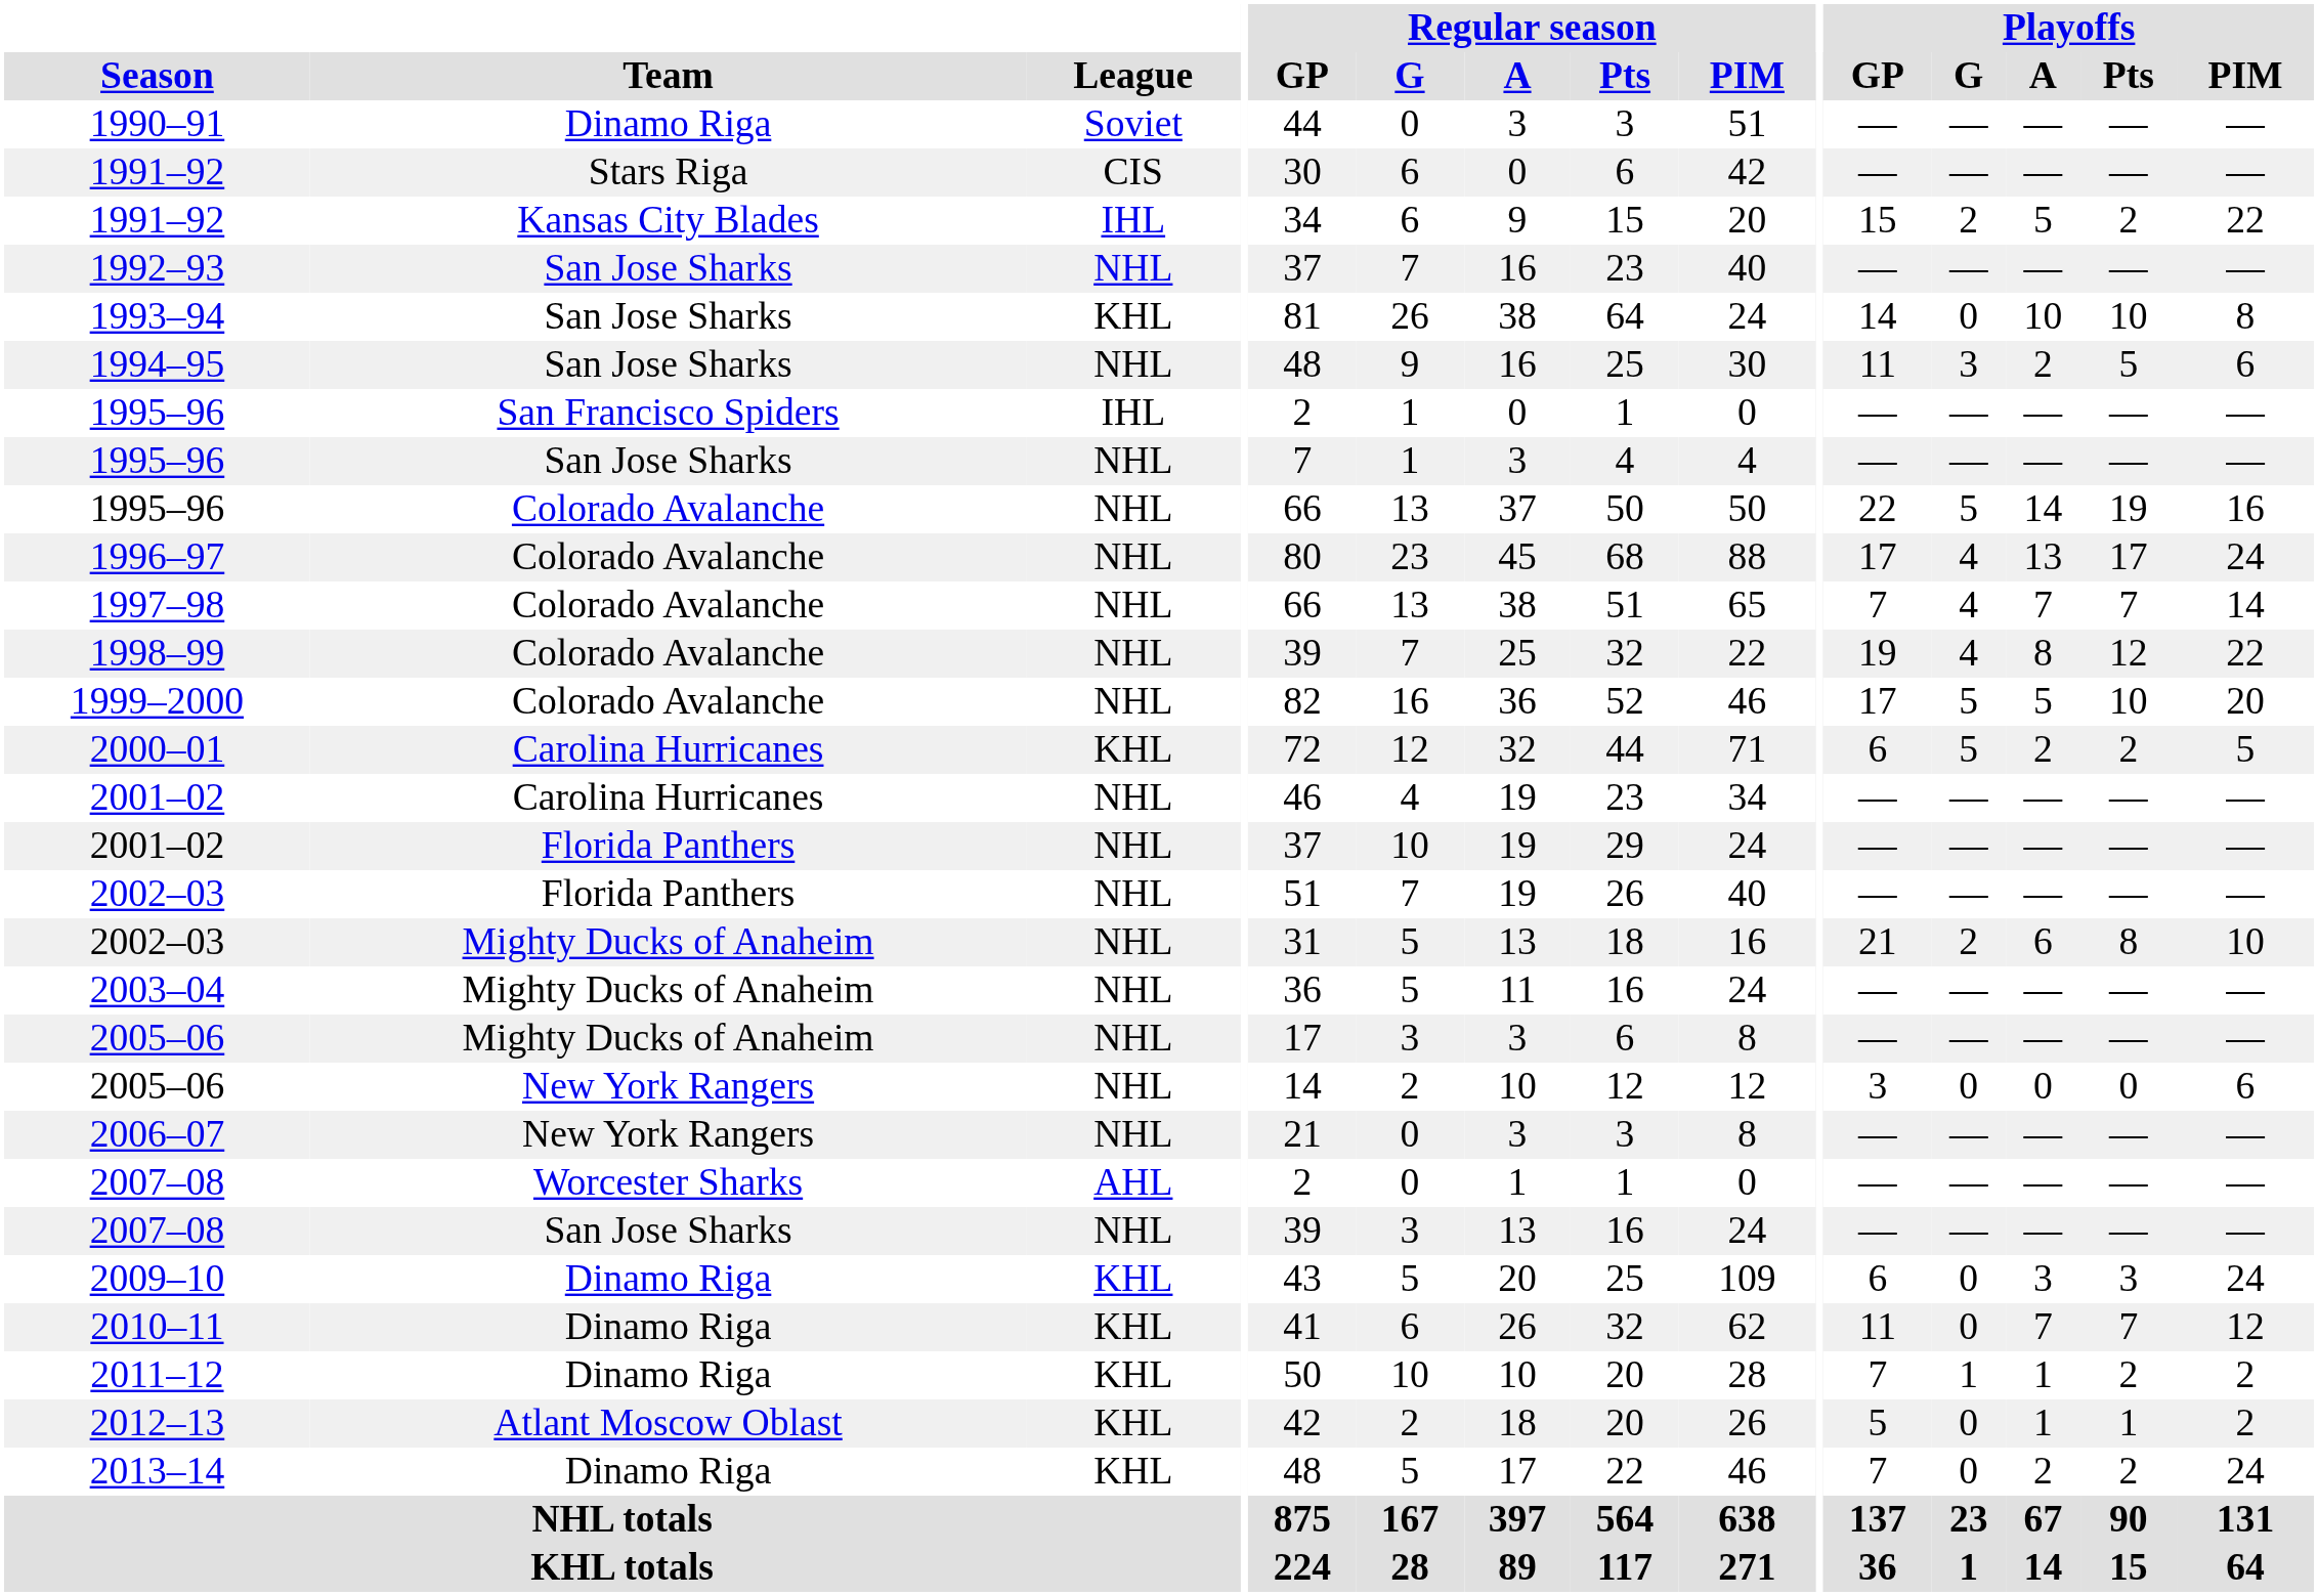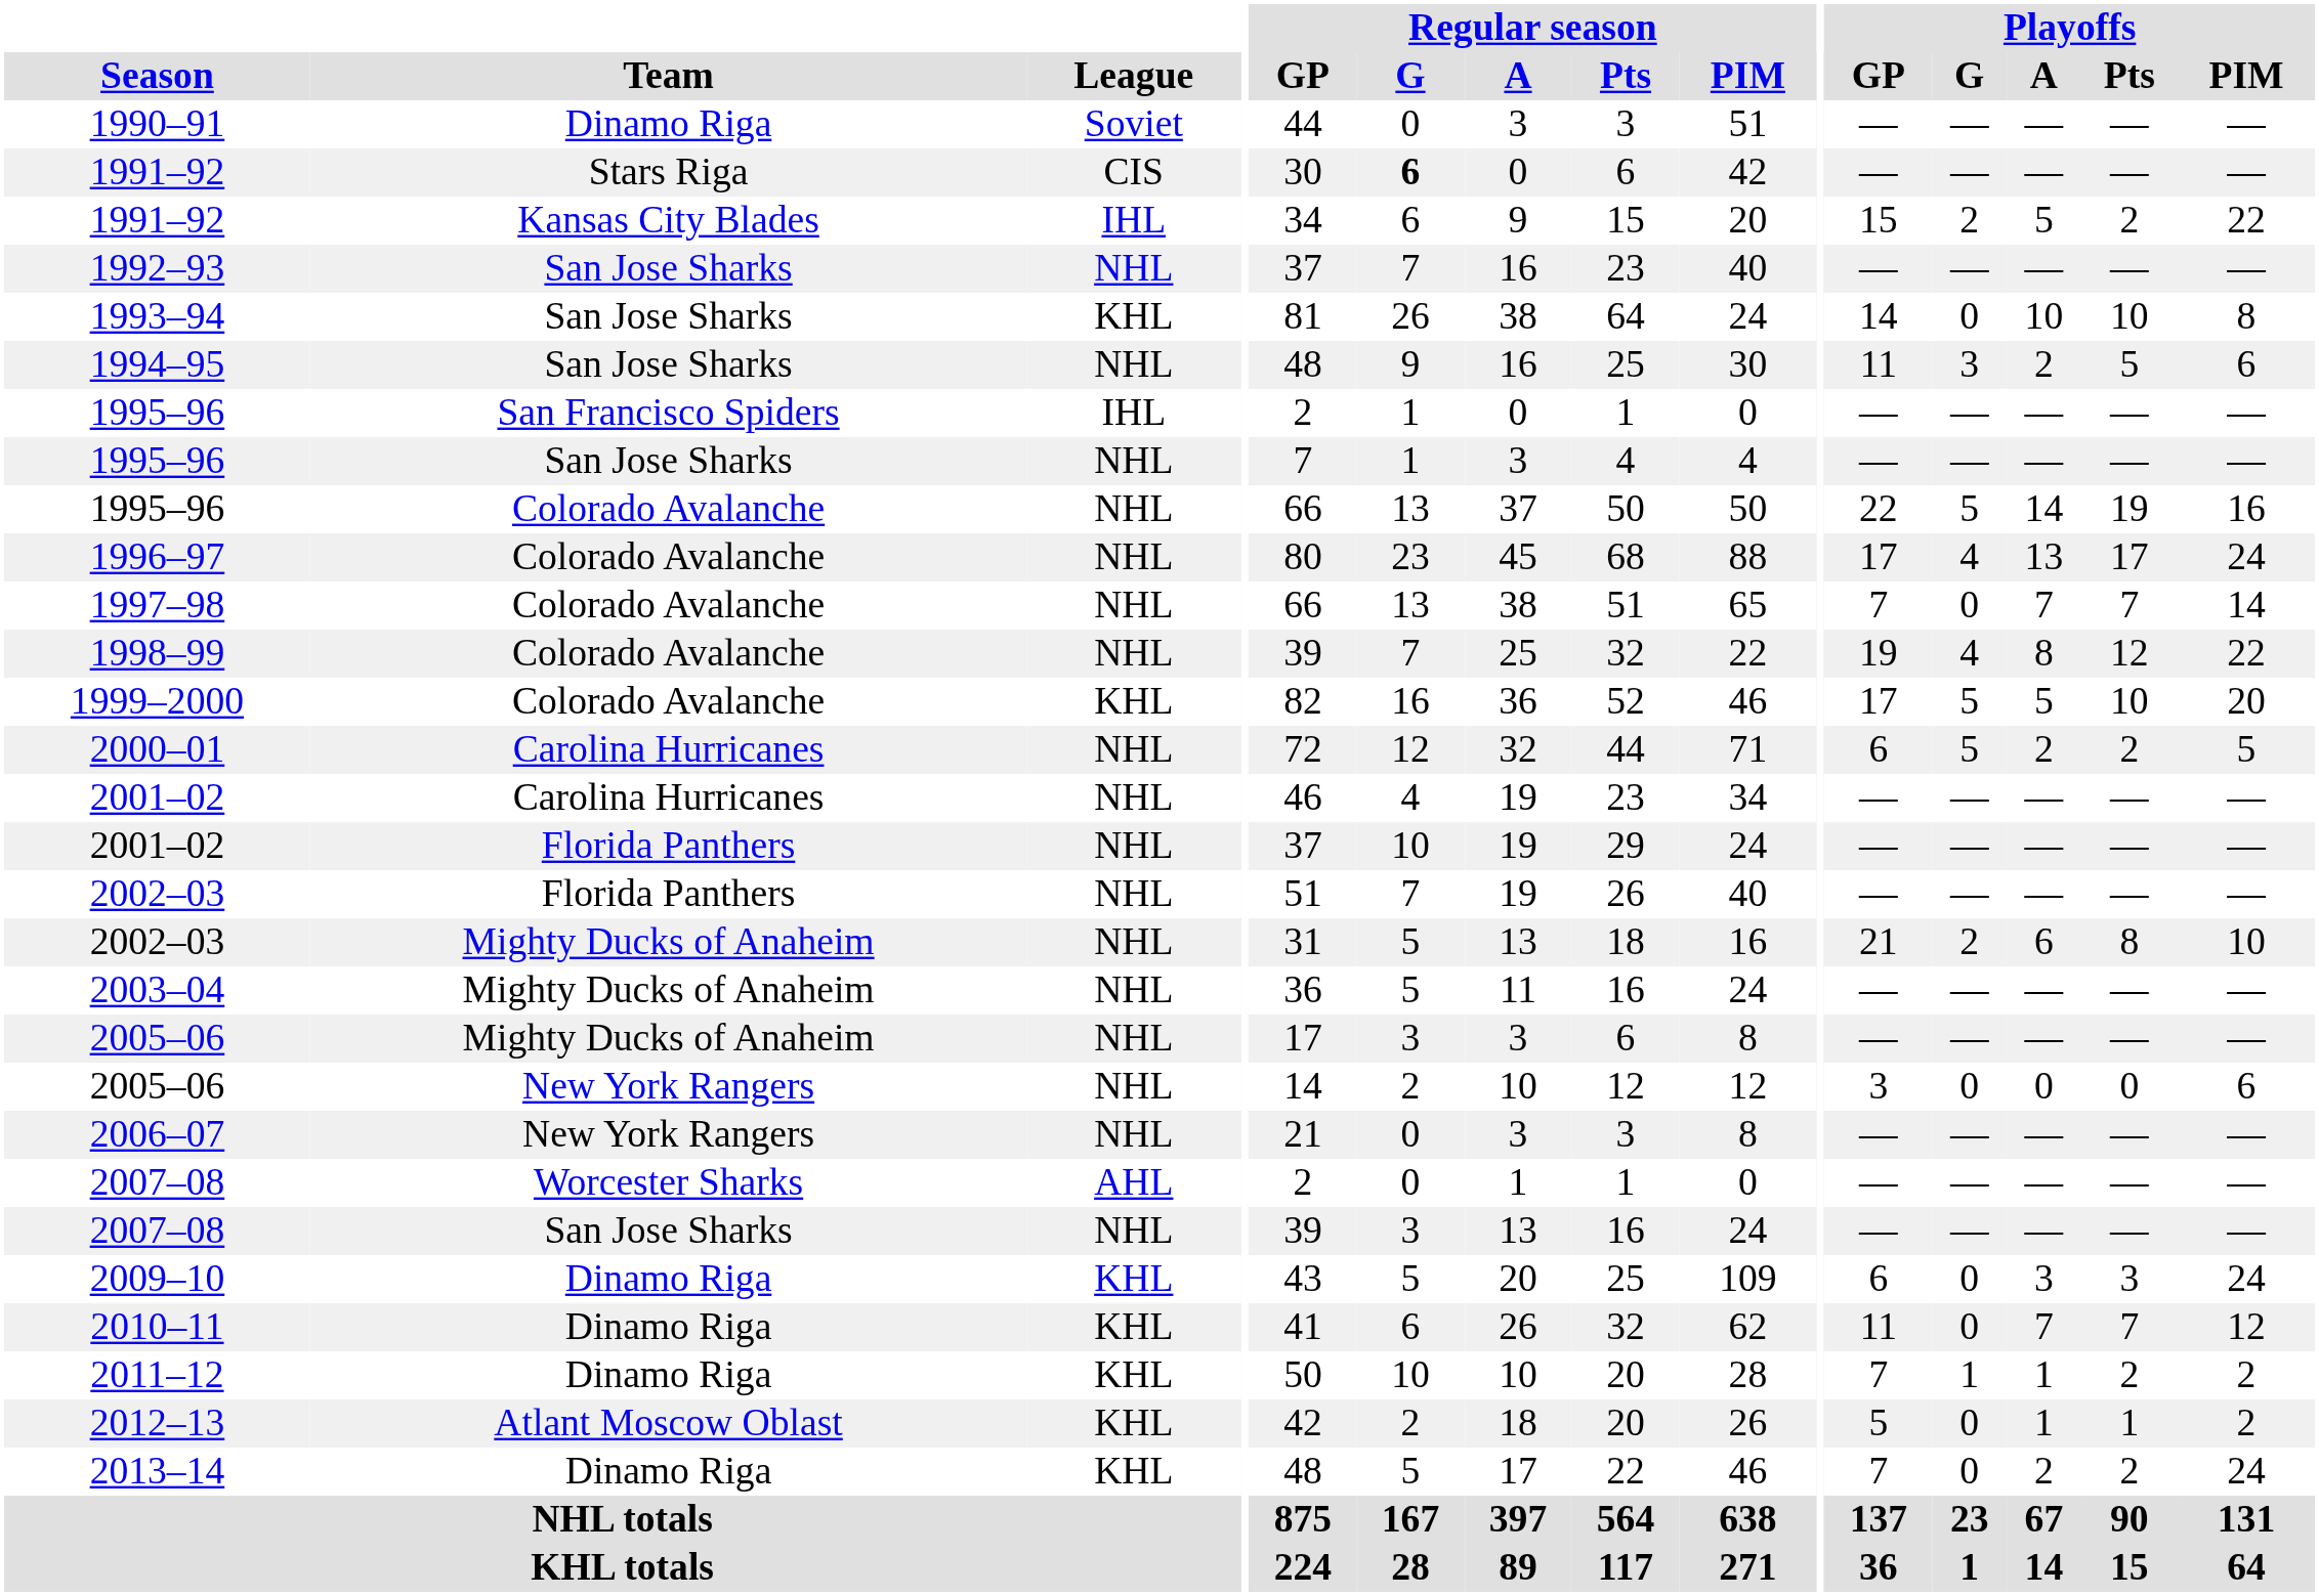1991–92 / Stars Riga | Regular season / G: normal -> bold
1997–98 | Playoffs / G: 4 -> 0
1999–2000 | League: NHL -> KHL
2000–01 | League: KHL -> NHL
